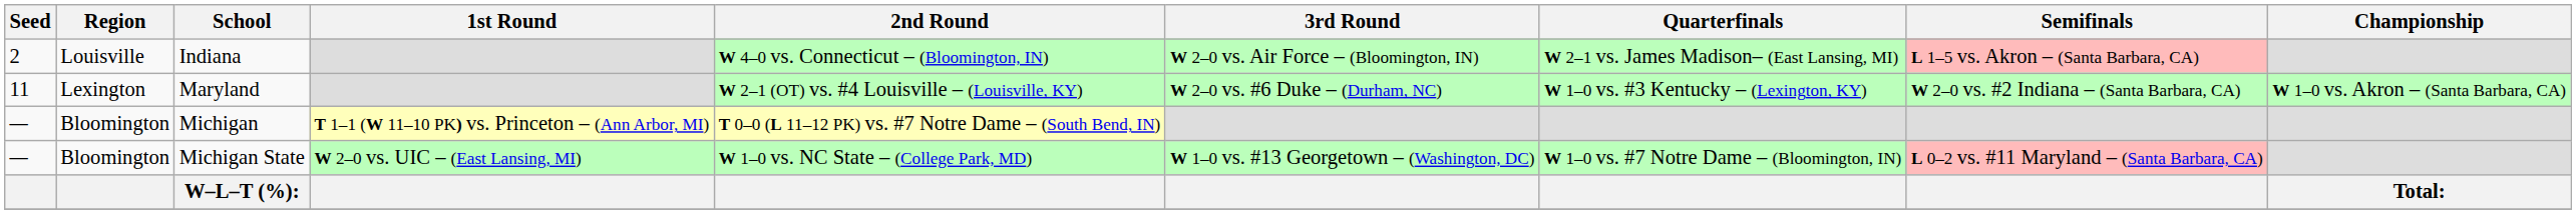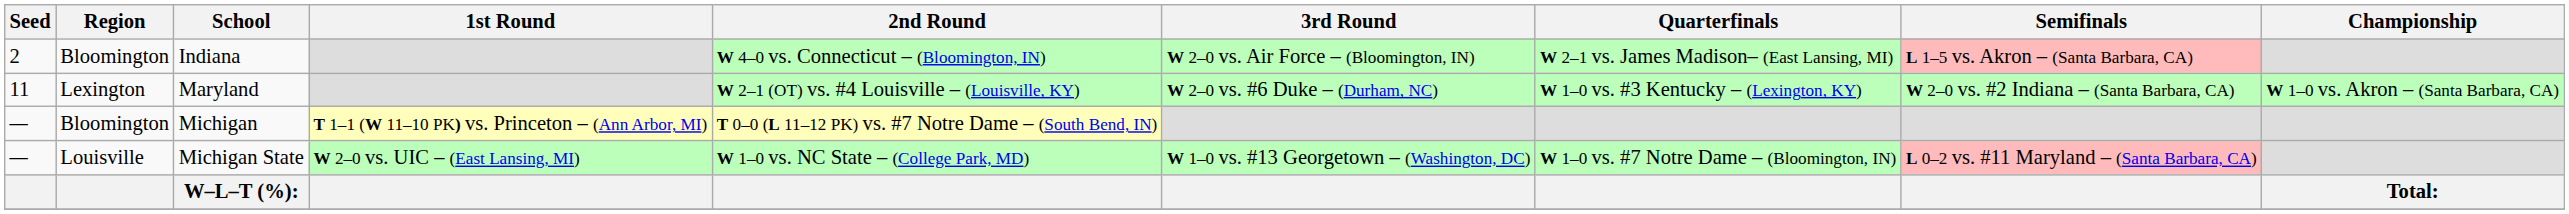Indiana | Region: Louisville -> Bloomington
Michigan State | Region: Bloomington -> Louisville
